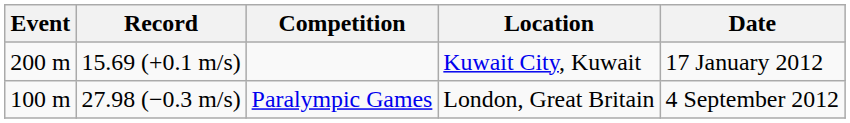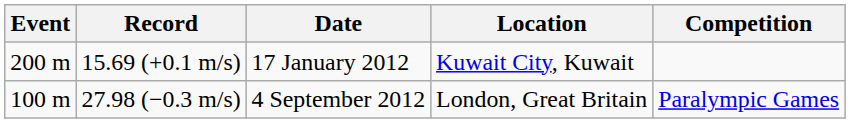columns swapped: Competition <-> Date
